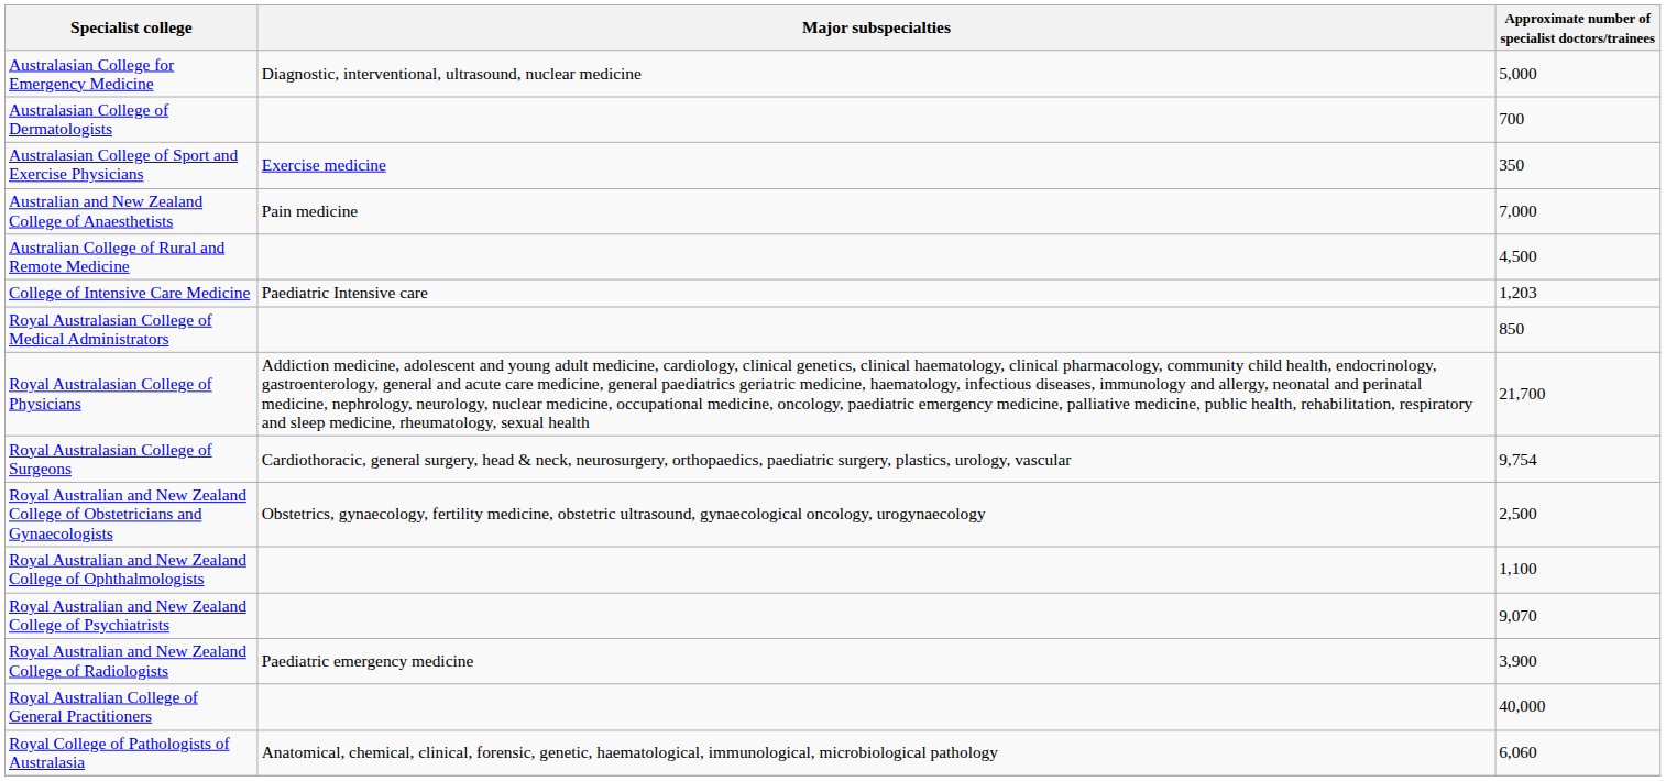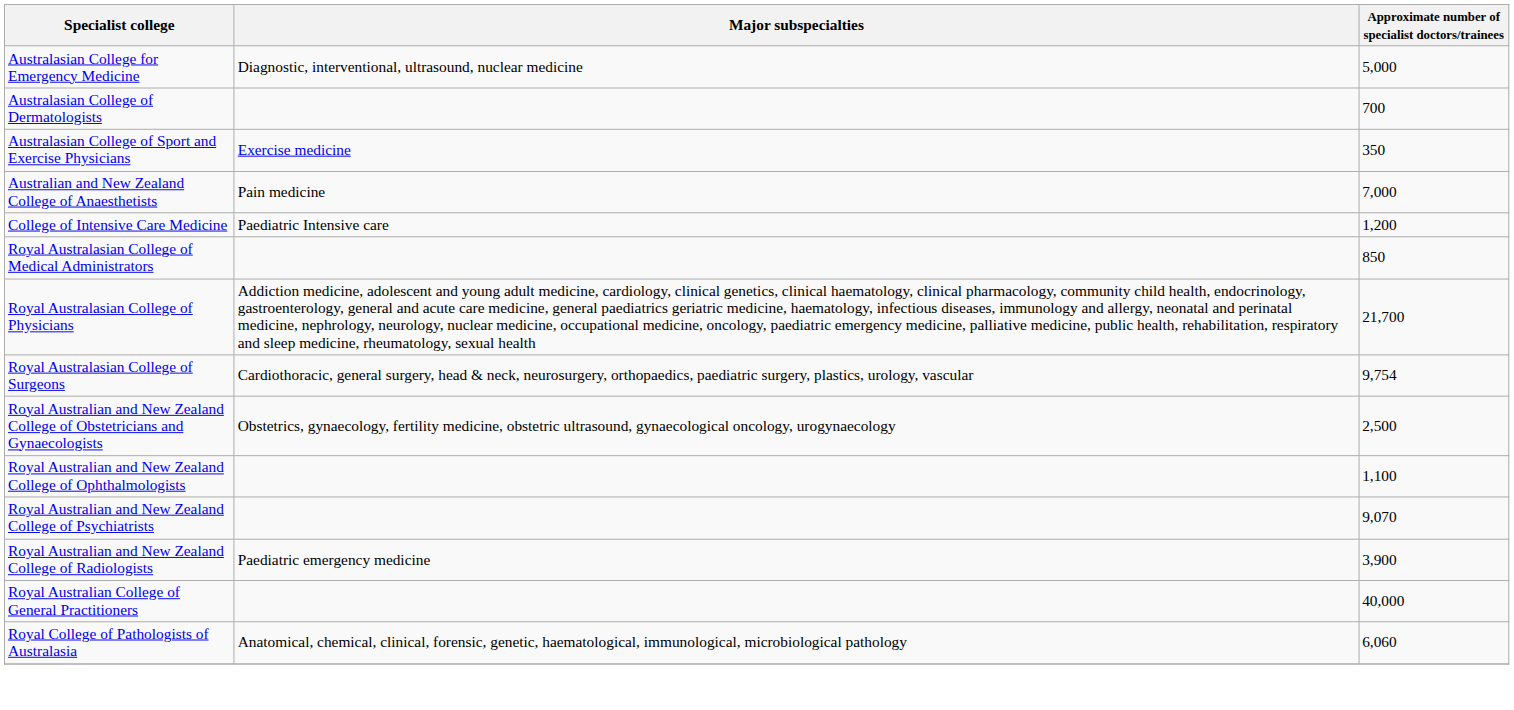- row: Australian College of Rural and Remote Medicine | 4,500
College of Intensive Care Medicine | Approximate number of specialist doctors/trainees: 1,203 -> 1,200
